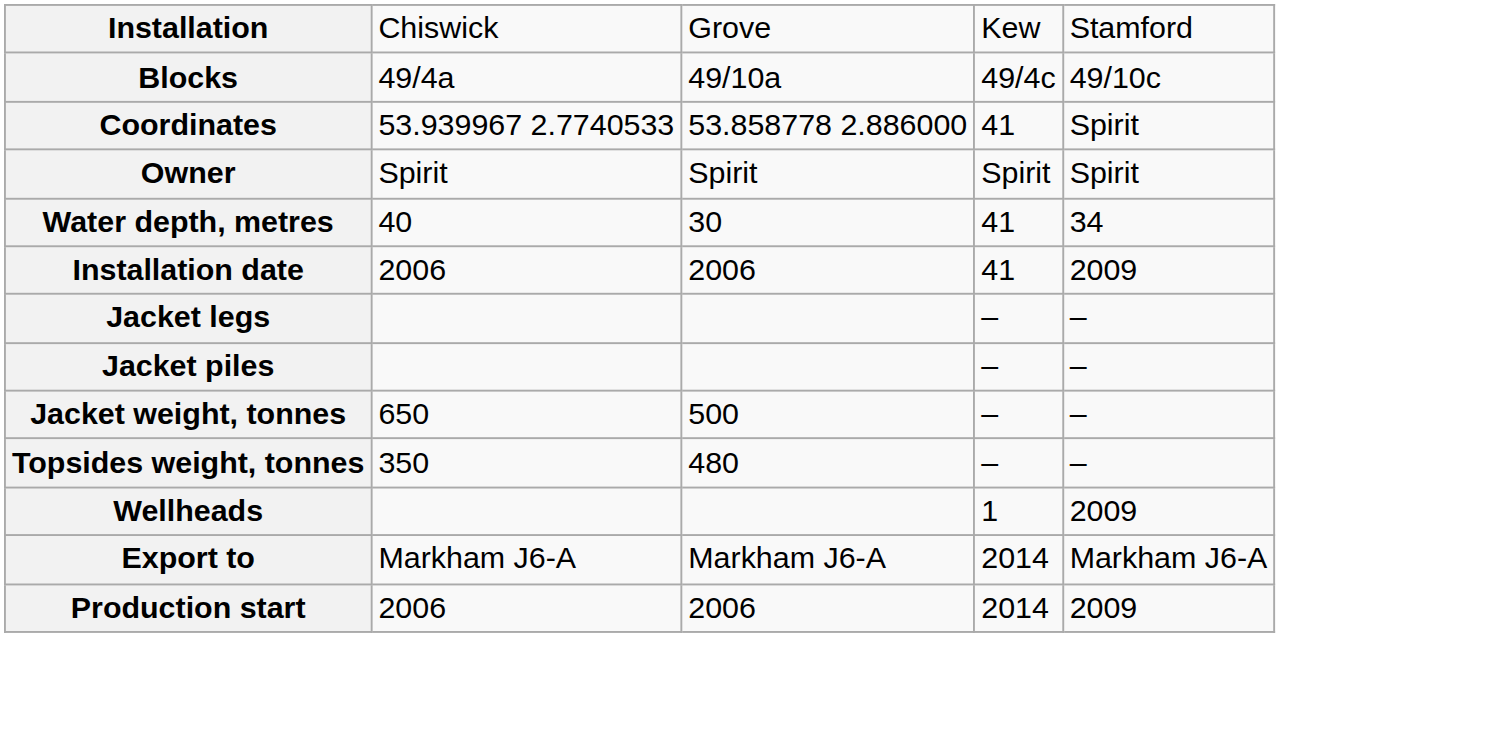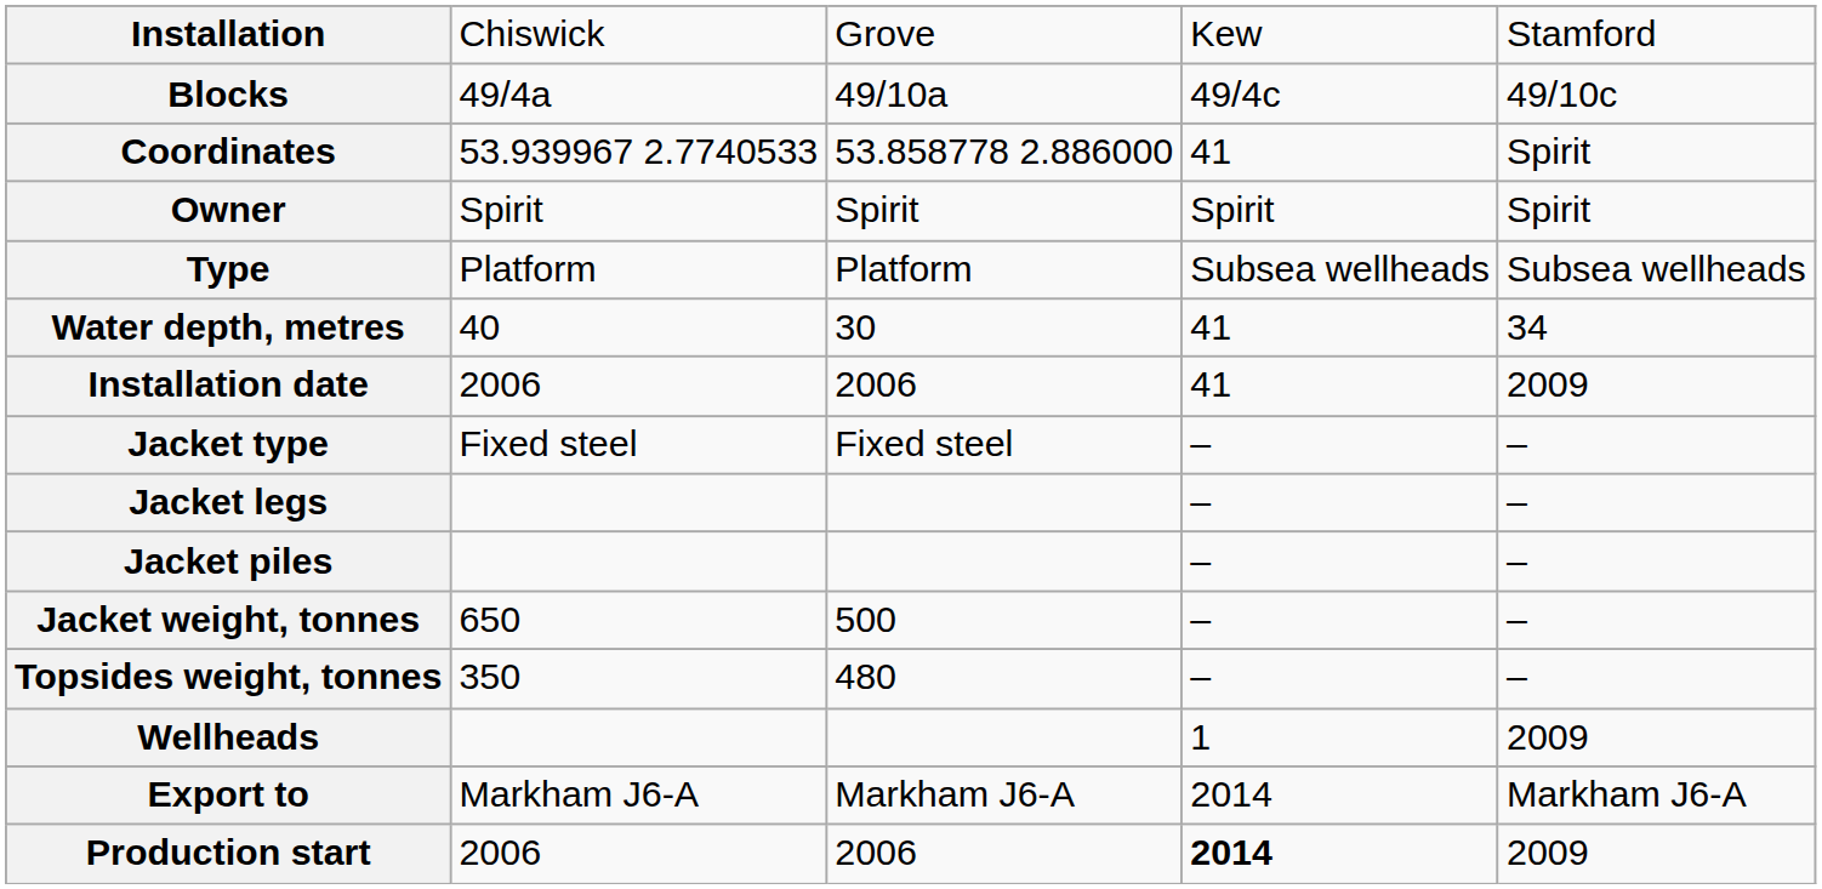+ row: Type | Platform | Platform | Subsea wellheads | Subsea wellheads
+ row: Jacket type | Fixed steel | Fixed steel | – | –
Production start | column 4: normal -> bold
